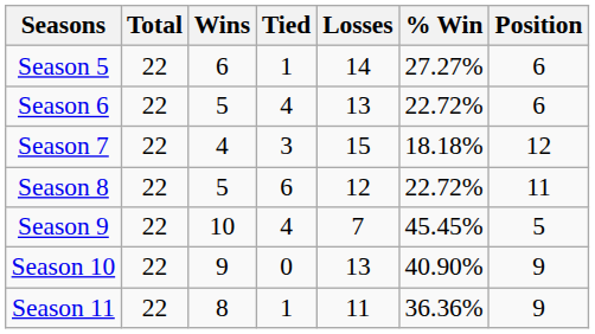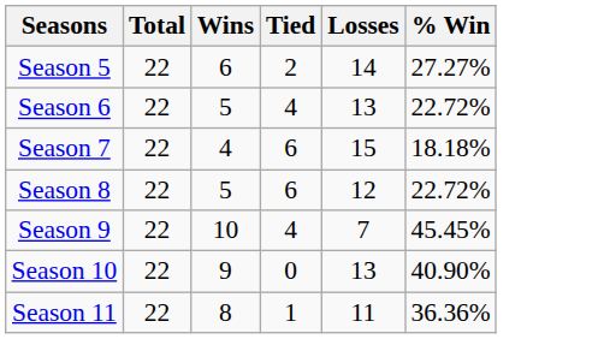- column: Position | 6 | 6 | 12 | 11 | 5 | 9 | 9
Season 5 | Tied: 1 -> 2
Season 7 | Tied: 3 -> 6
